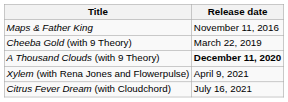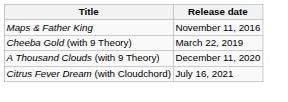A Thousand Clouds (with 9 Theory) | Release date: bold -> normal
- row: Xylem (with Rena Jones and Flowerpulse) | April 9, 2021
